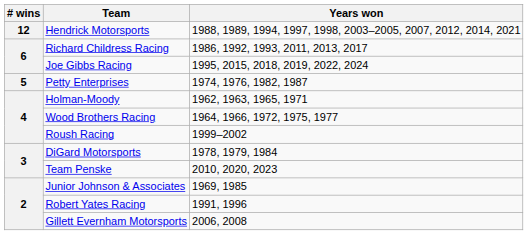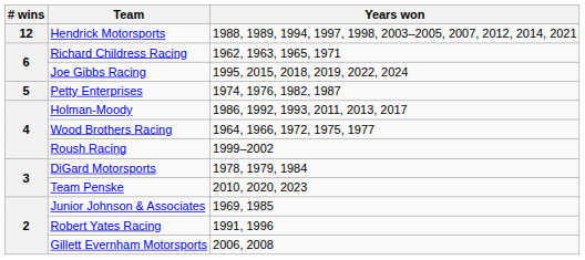Richard Childress Racing | Years won: 1986, 1992, 1993, 2011, 2013, 2017 -> 1962, 1963, 1965, 1971
Holman-Moody | Years won: 1962, 1963, 1965, 1971 -> 1986, 1992, 1993, 2011, 2013, 2017
